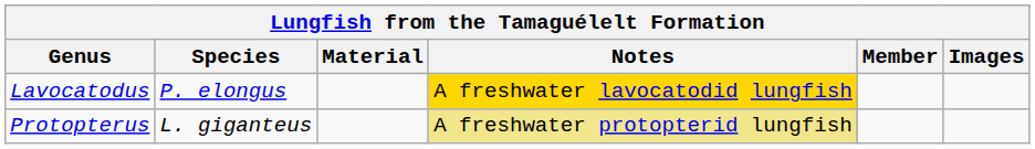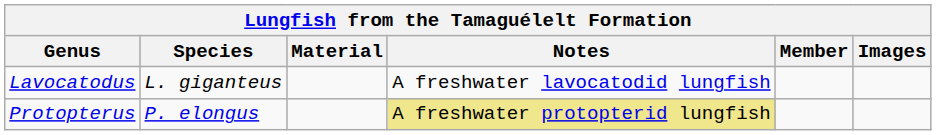Lavocatodus | Species: P. elongus -> L. giganteus
Lavocatodus | Notes: gold background -> no background
Protopterus | Species: L. giganteus -> P. elongus
